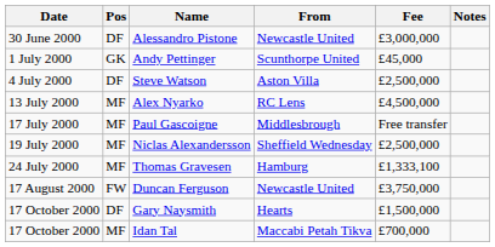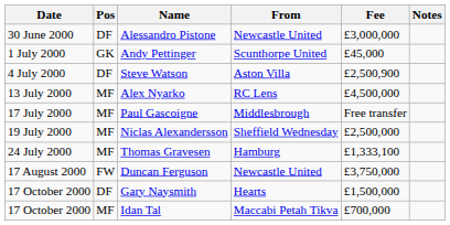Steve Watson | Fee: £2,500,000 -> £2,500,900
